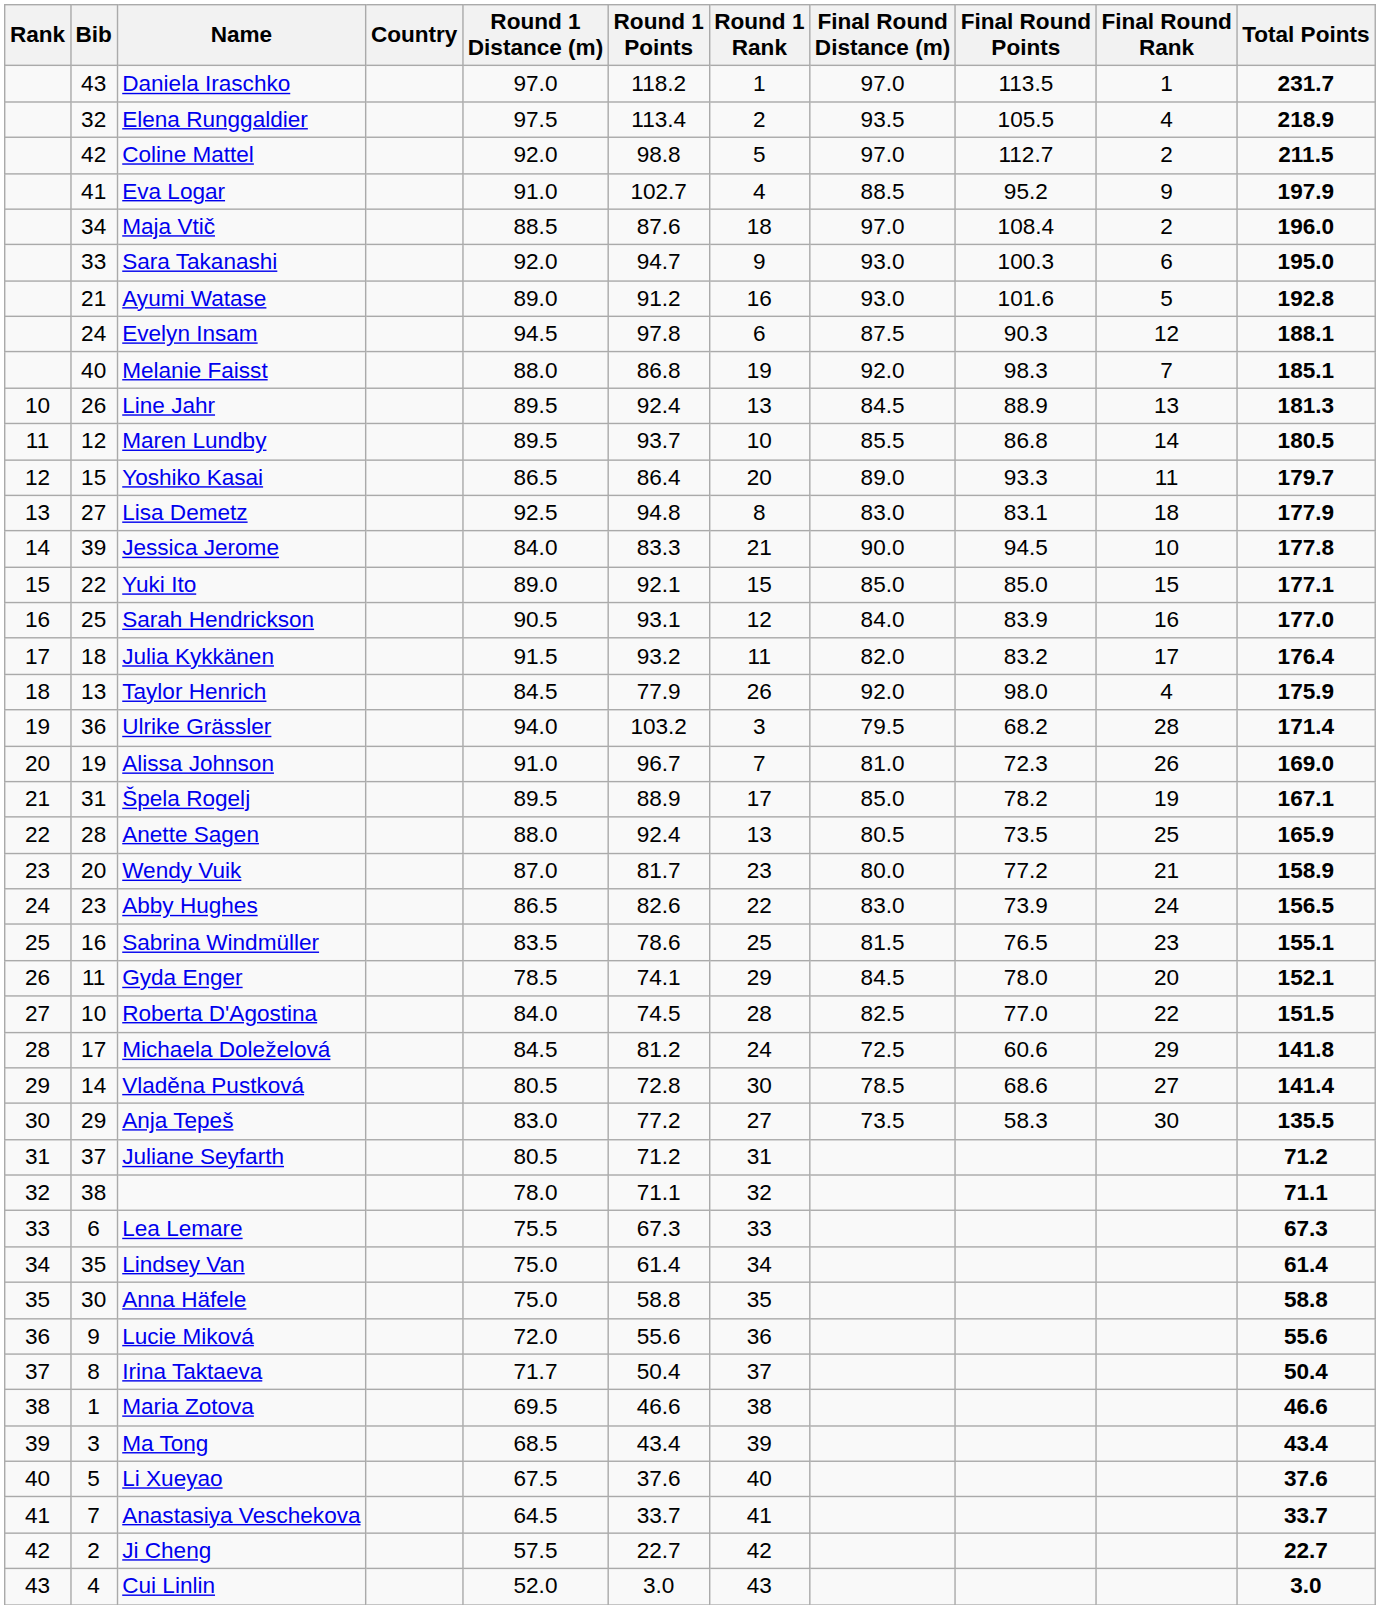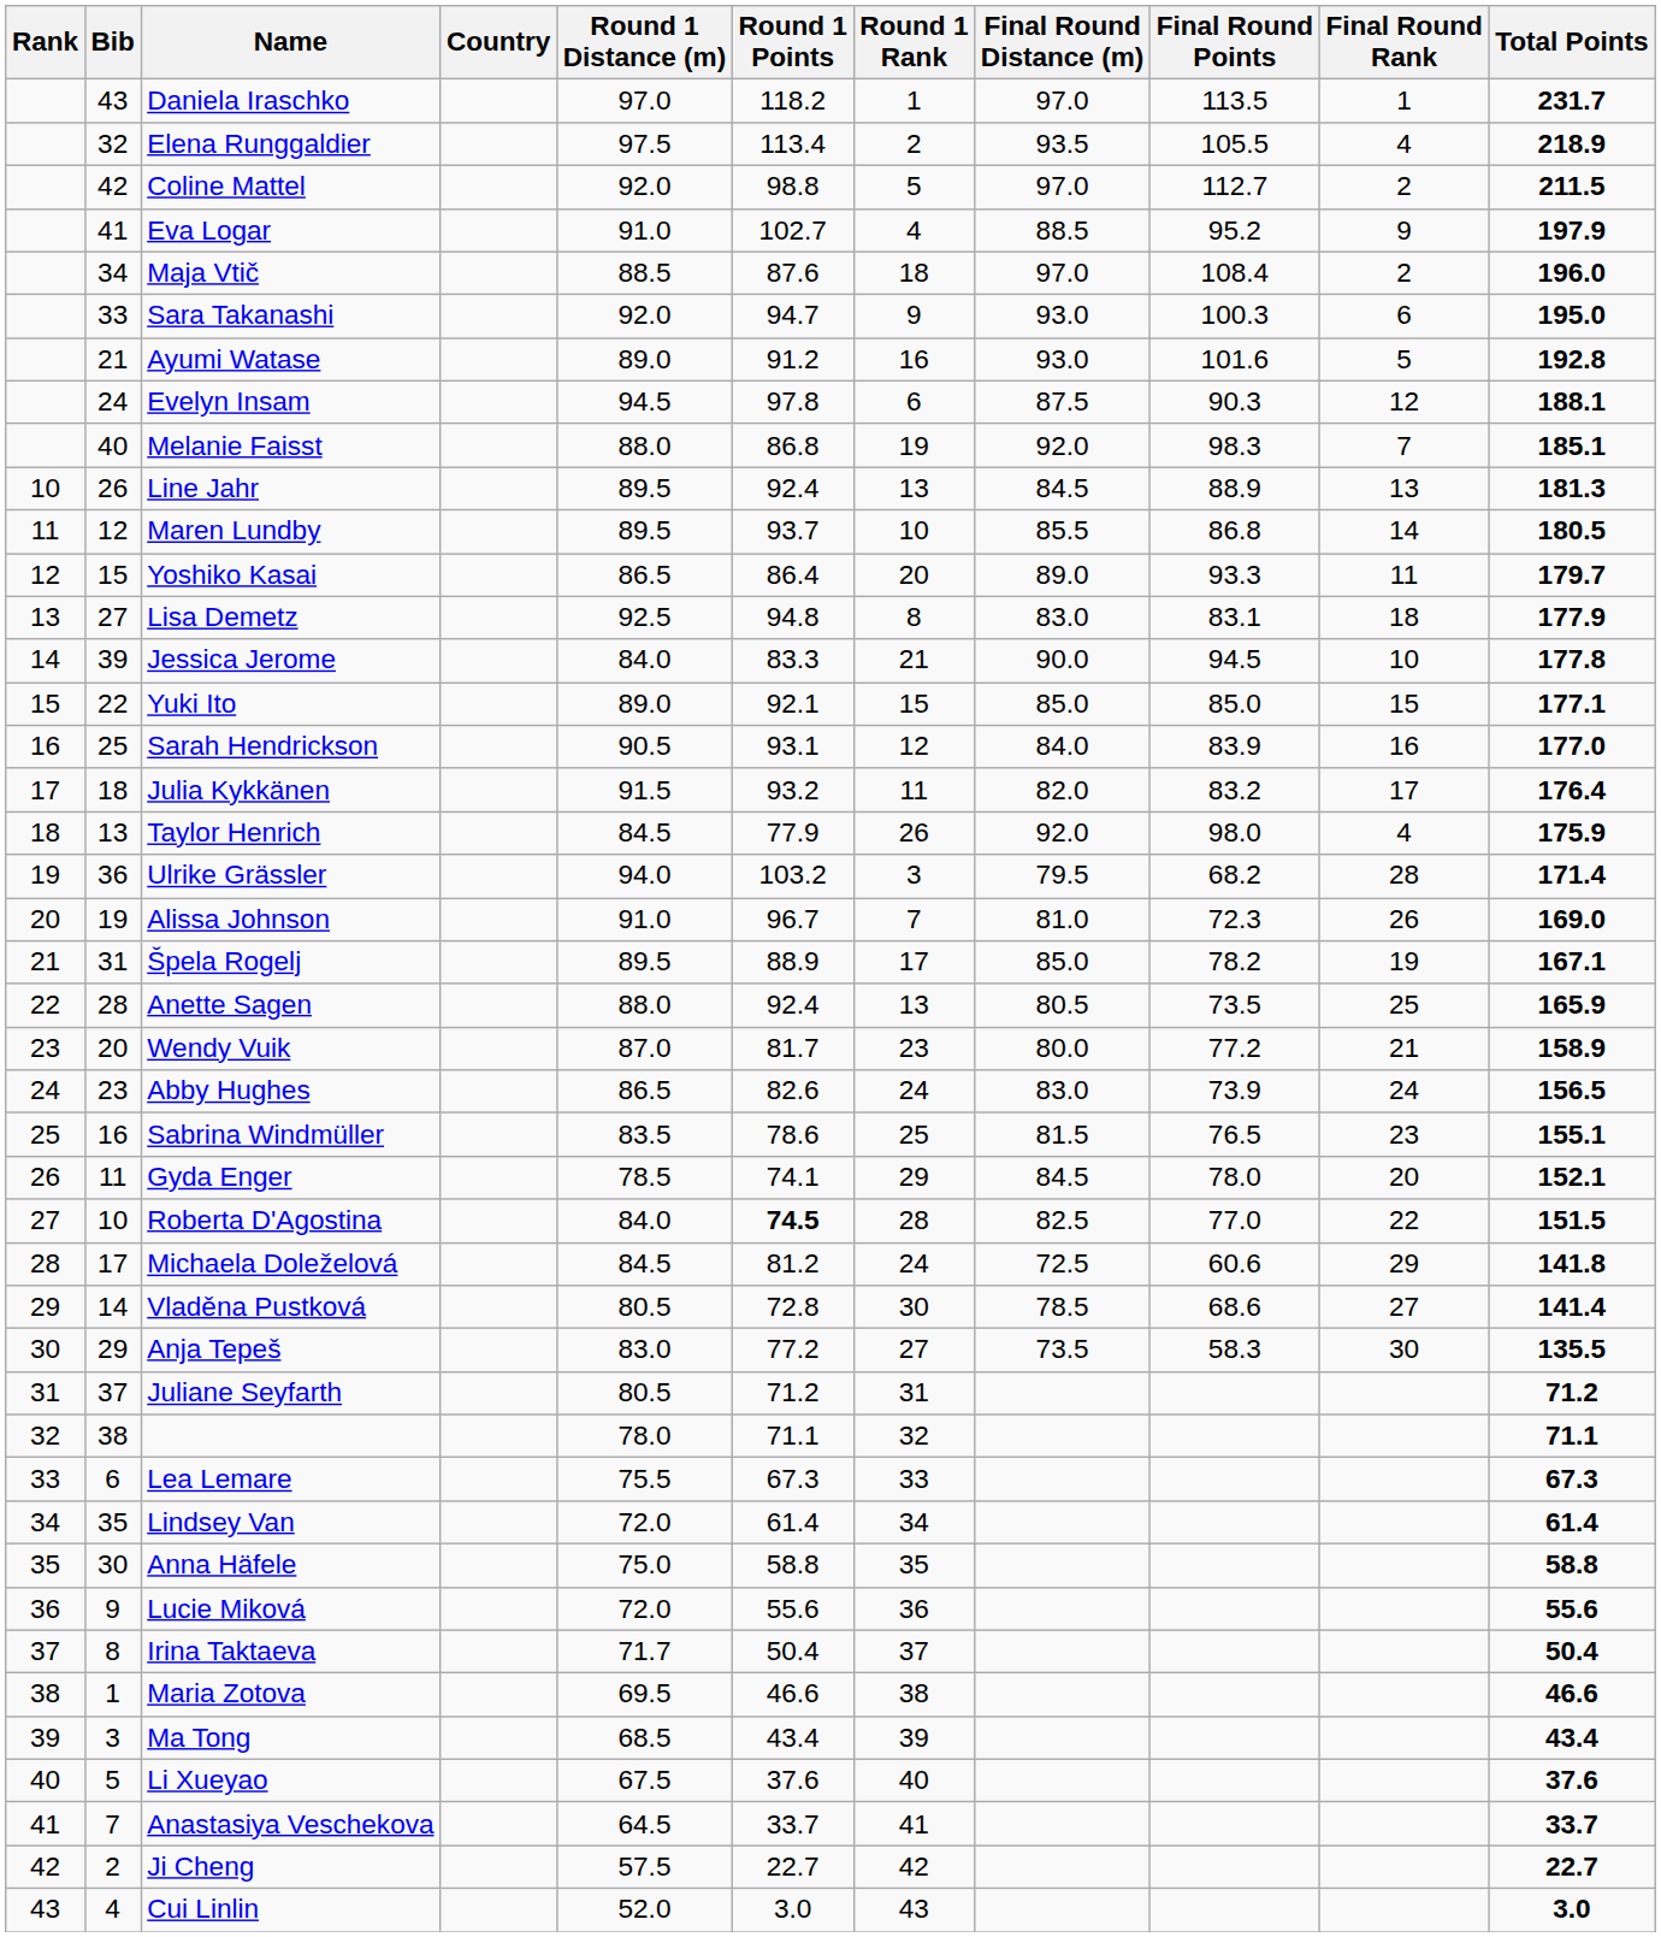Abby Hughes | Round 1 Rank: 22 -> 24
Roberta D'Agostina | Round 1 Points: normal -> bold
Lindsey Van | Round 1 Distance (m): 75.0 -> 72.0
